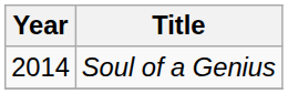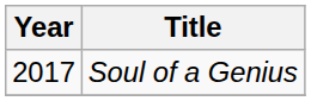Soul of a Genius | Year: 2014 -> 2017
